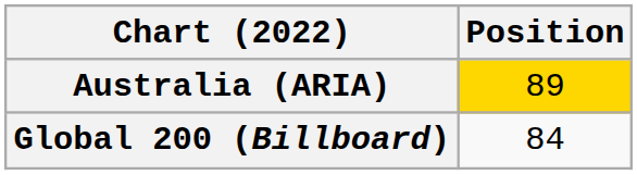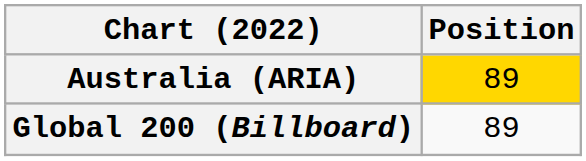Global 200 (Billboard) | Position: 84 -> 89
